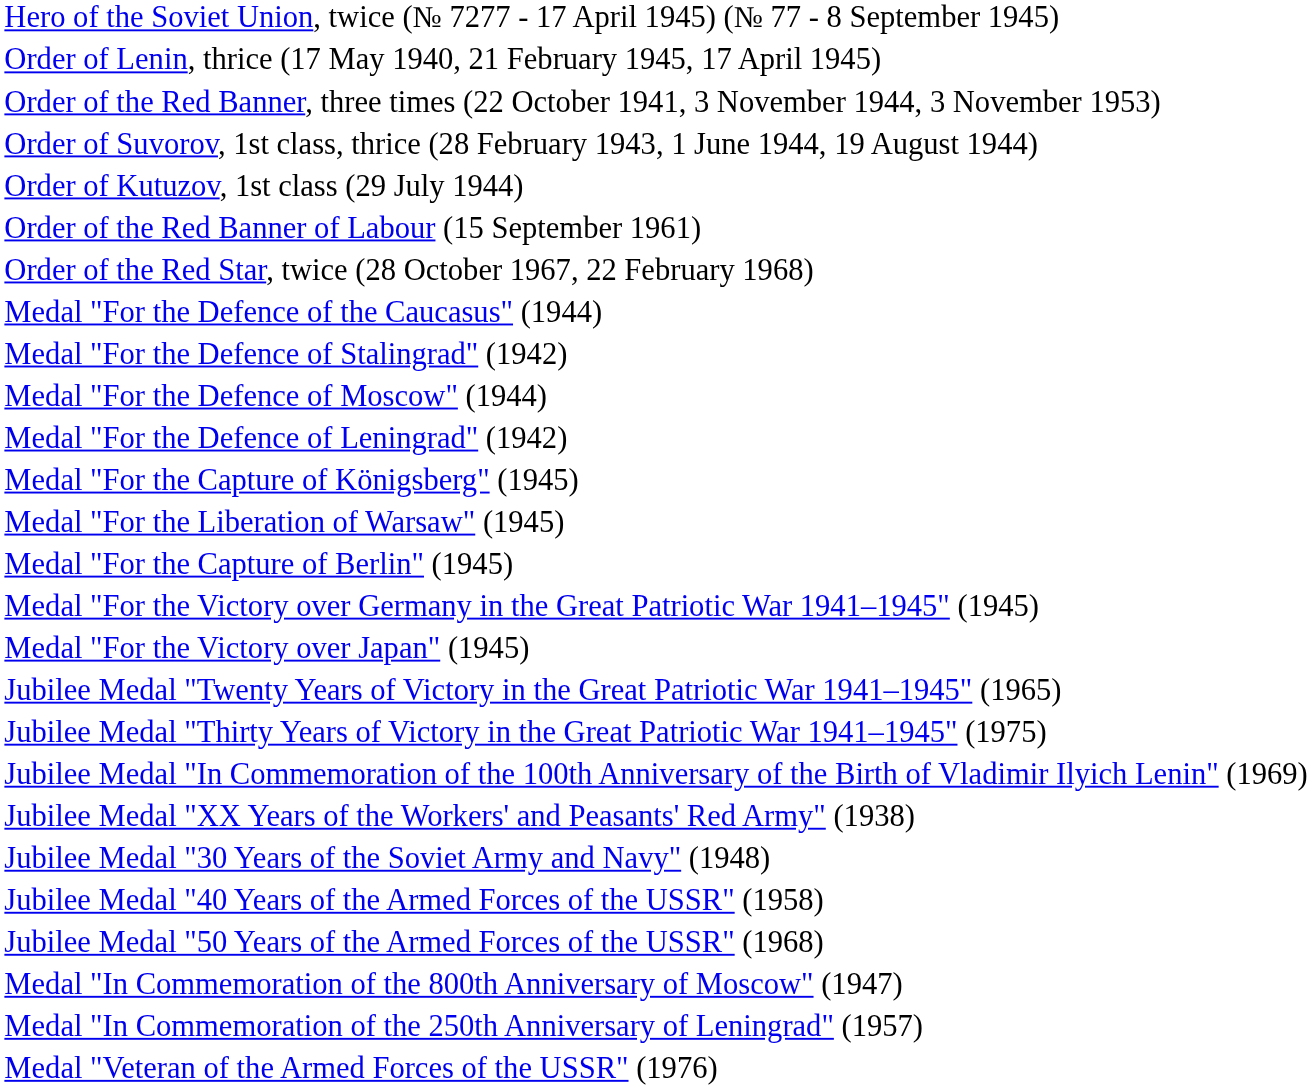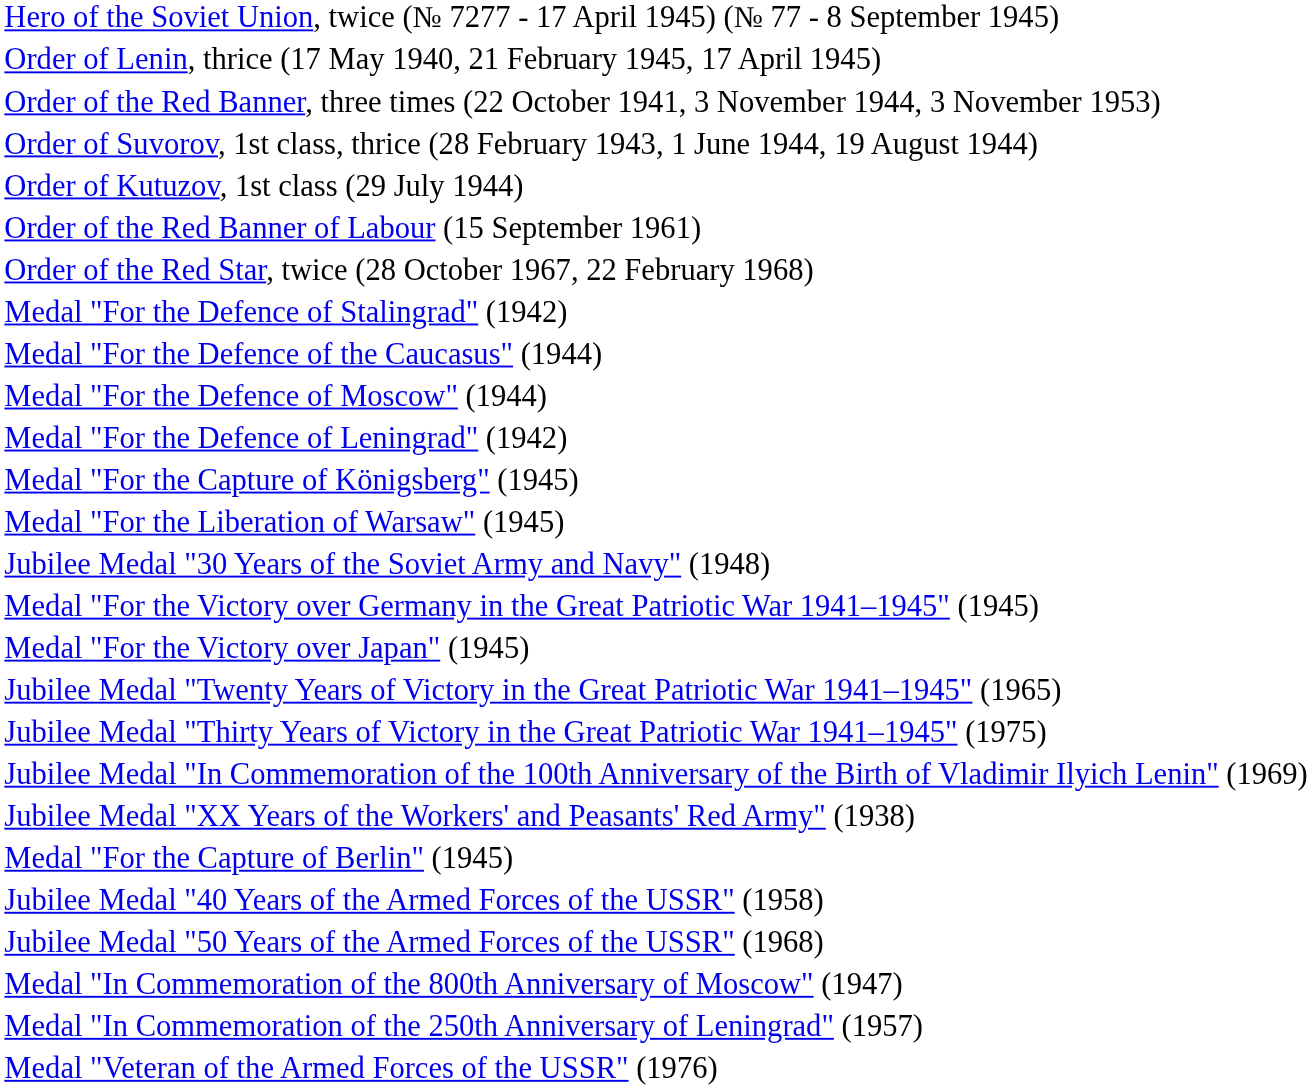rows swapped: Medal "For the Defence of Stalingrad" (1942) <-> Medal "For the Defence of the Caucasus" (1944)
rows swapped: Medal "For the Capture of Berlin" (1945) <-> Jubilee Medal "30 Years of the Soviet Army and Navy" (1948)
